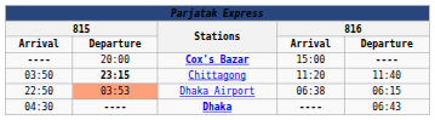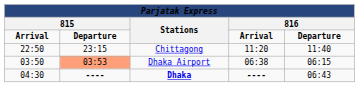- row: ---- | 20:00 | Cox's Bazar | 15:00 | ----
Chittagong | column 1: 03:50 -> 22:50
Chittagong | column 2: bold -> normal
Dhaka Airport | column 1: 22:50 -> 03:50
